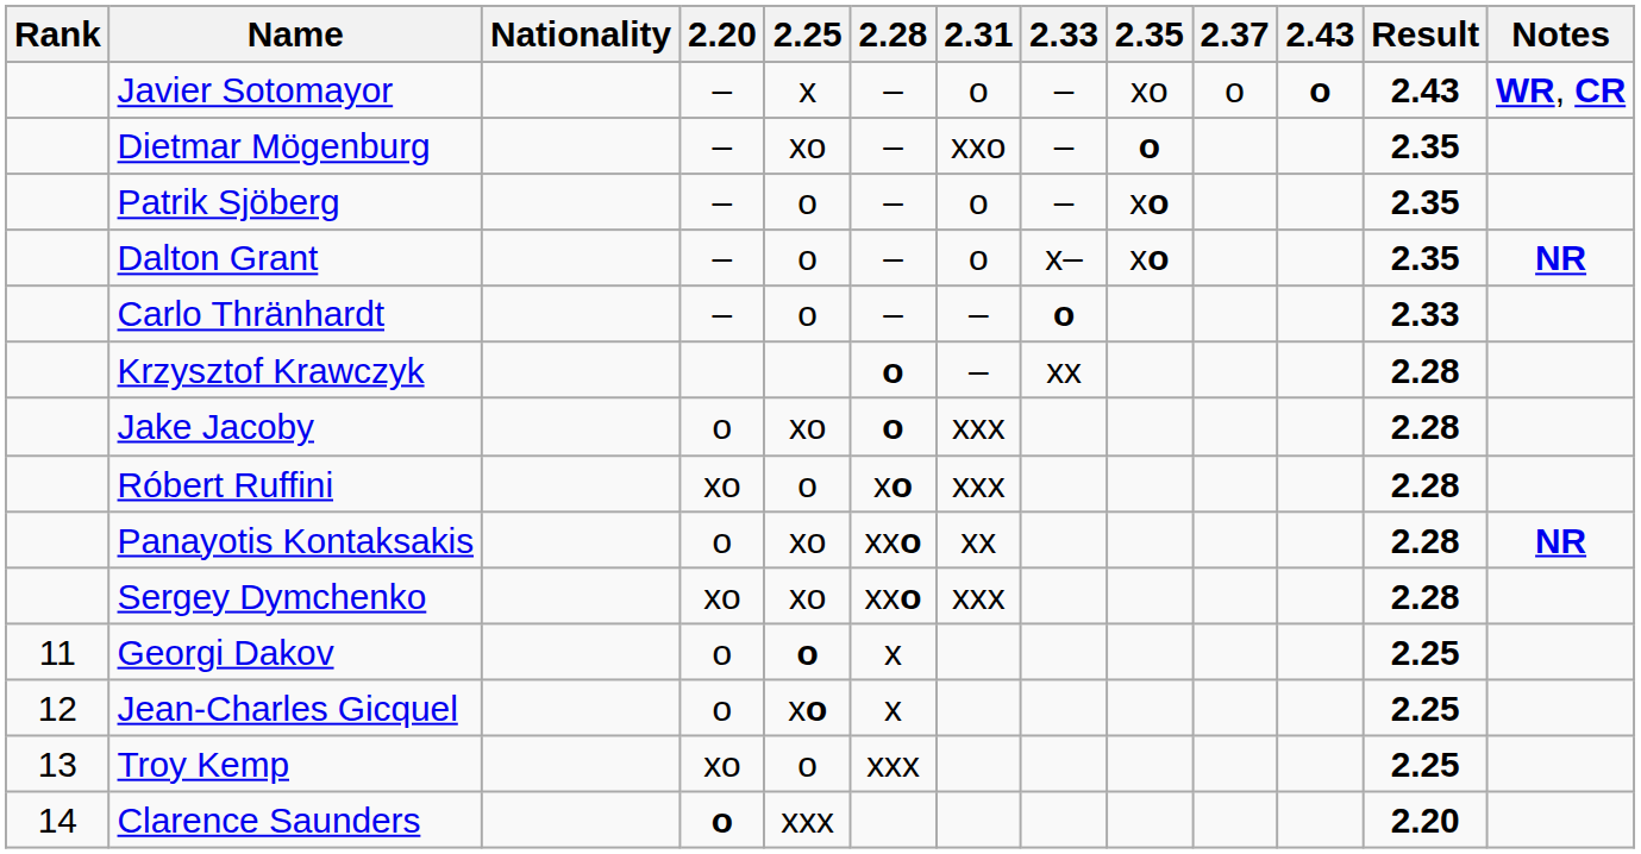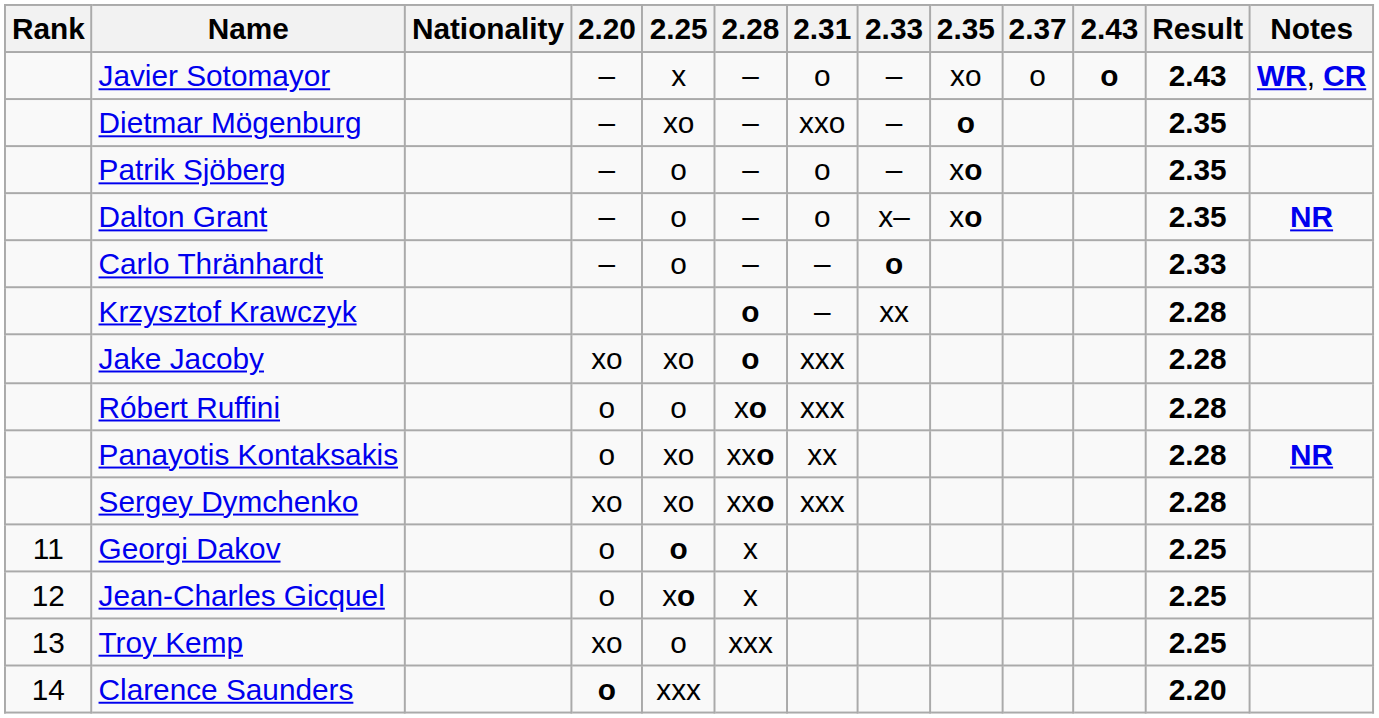Jake Jacoby | 2.20: o -> xo
Róbert Ruffini | 2.20: xo -> o
